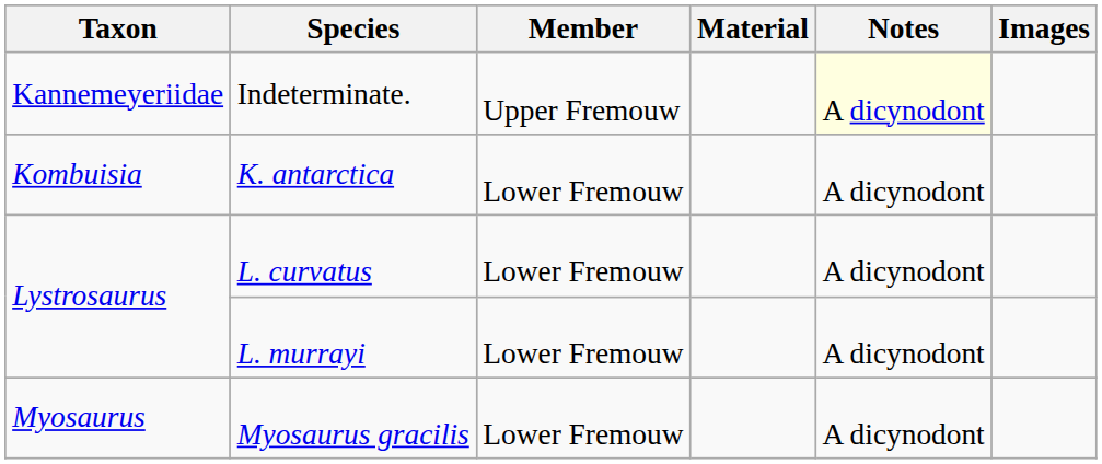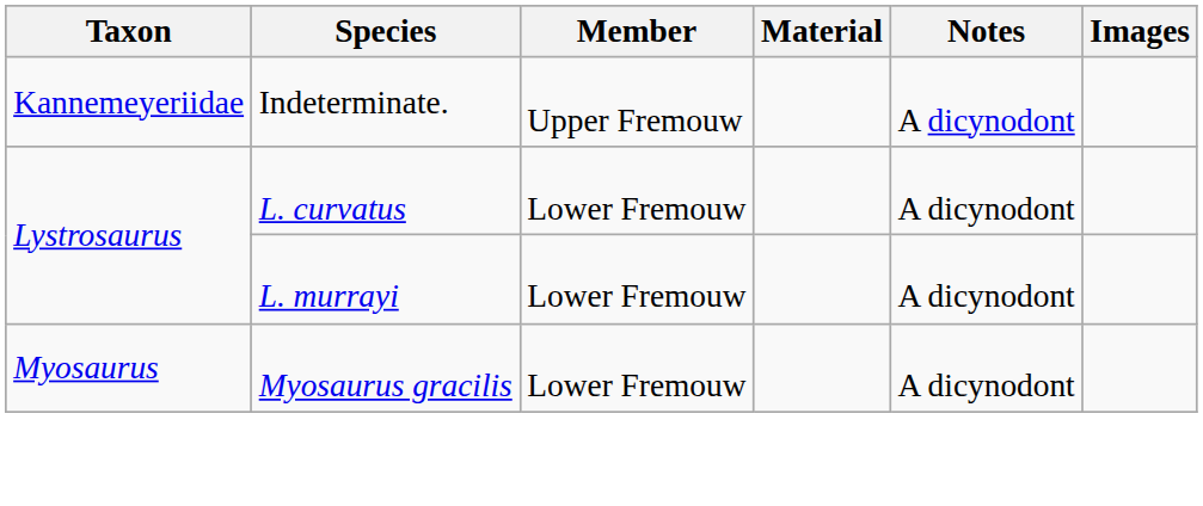Indeterminate. | Notes: lightyellow background -> no background
- row: Kombuisia | K. antarctica | Lower Fremouw | A dicynodont
